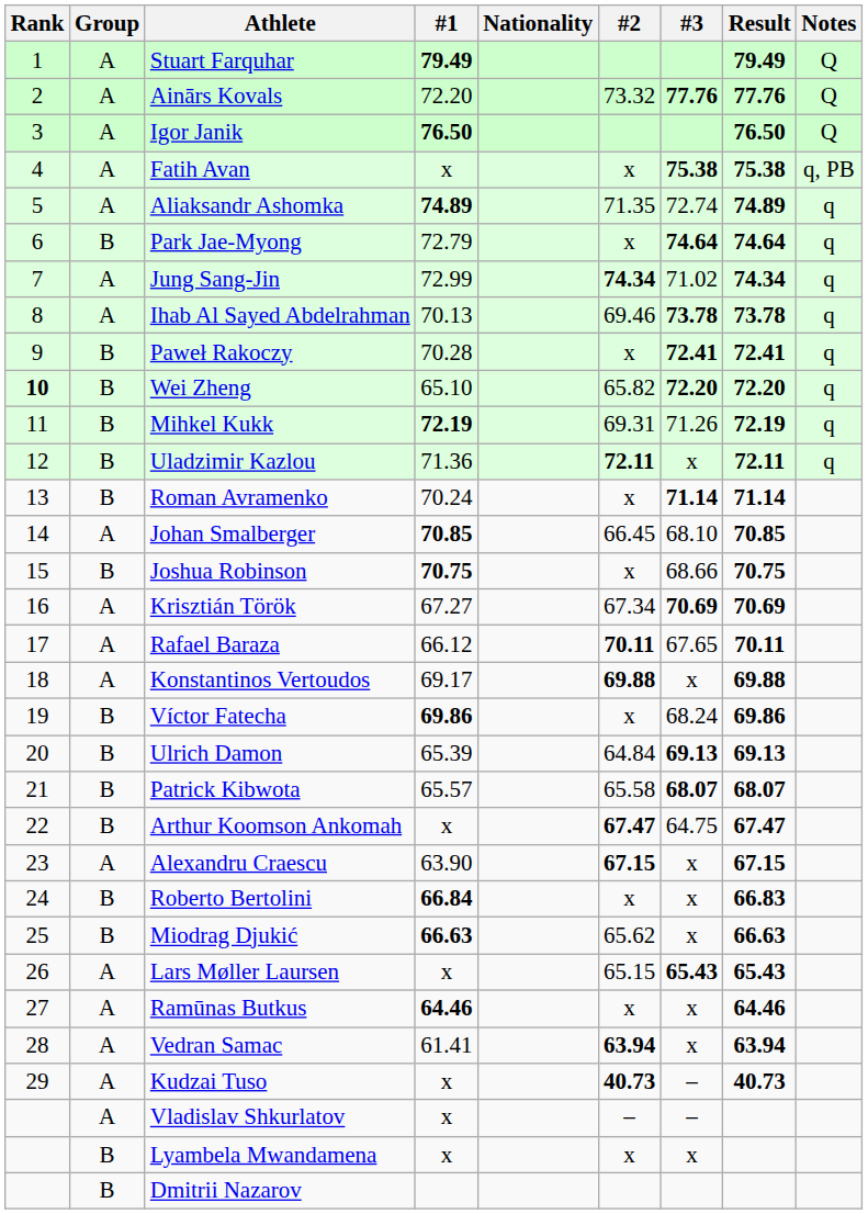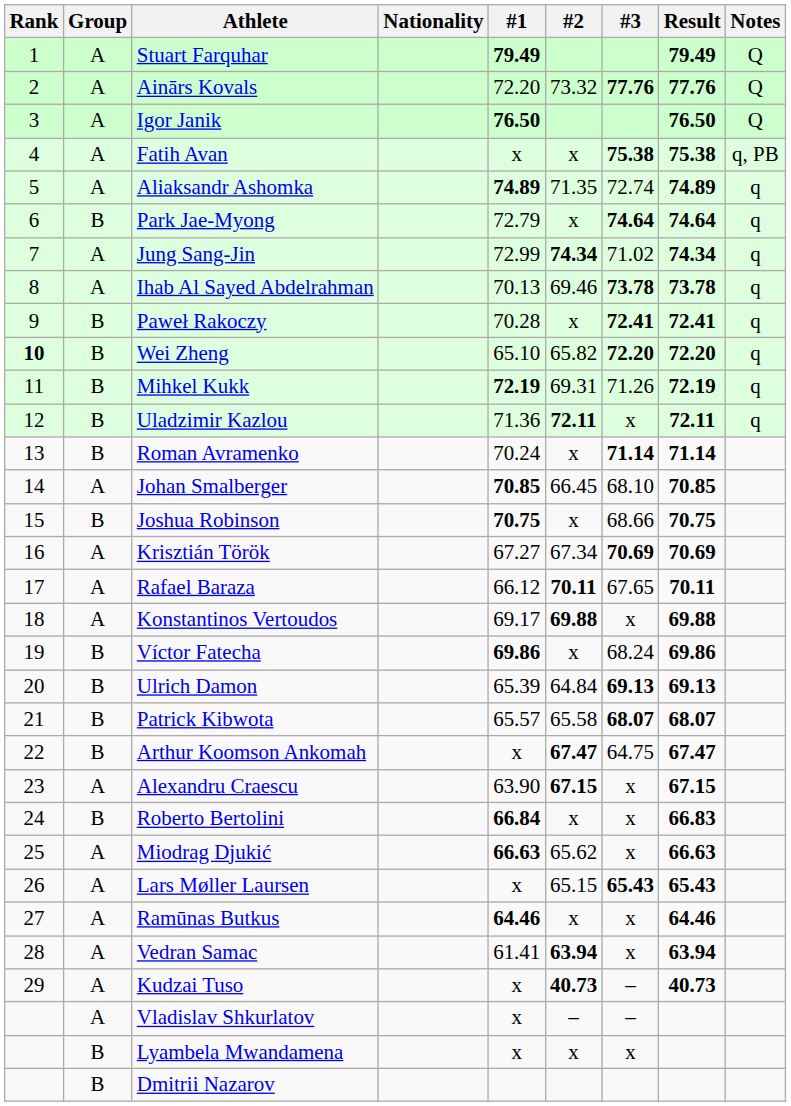columns swapped: Nationality <-> #1
Miodrag Djukić | Group: B -> A
